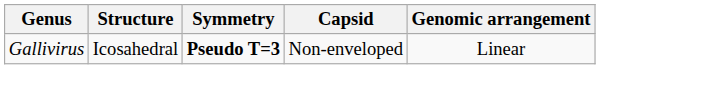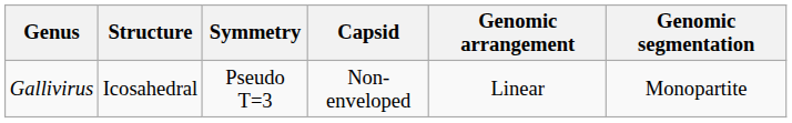+ column: Genomic segmentation | Monopartite
Gallivirus | Symmetry: bold -> normal
